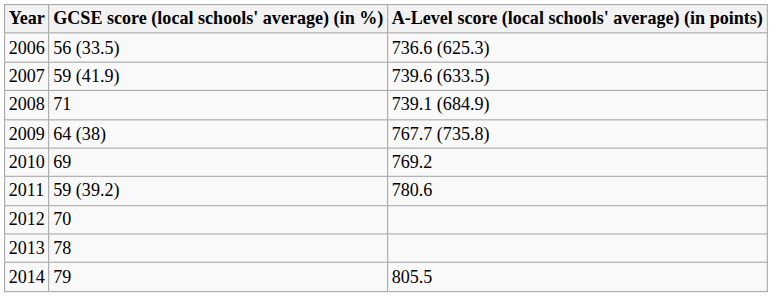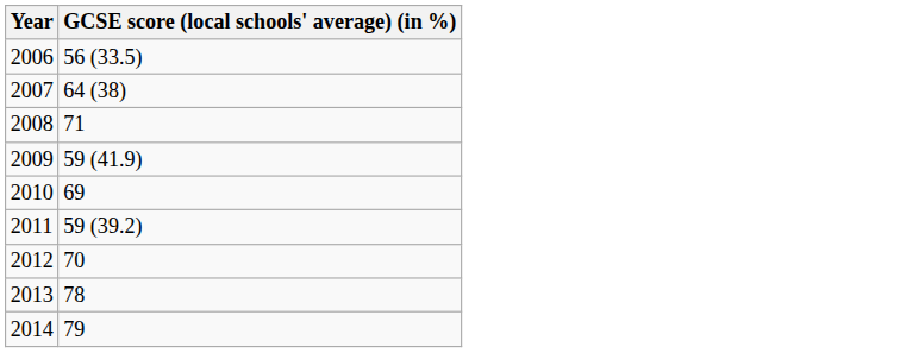- column: A-Level score (local schools' average) (in points) | 736.6 (625.3) | 739.6 (633.5) | 739.1 (684.9) | 767.7 (735.8) | 769.2 | 780.6 | 805.5
2007 | GCSE score (local schools' average) (in %): 59 (41.9) -> 64 (38)
2009 | GCSE score (local schools' average) (in %): 64 (38) -> 59 (41.9)
